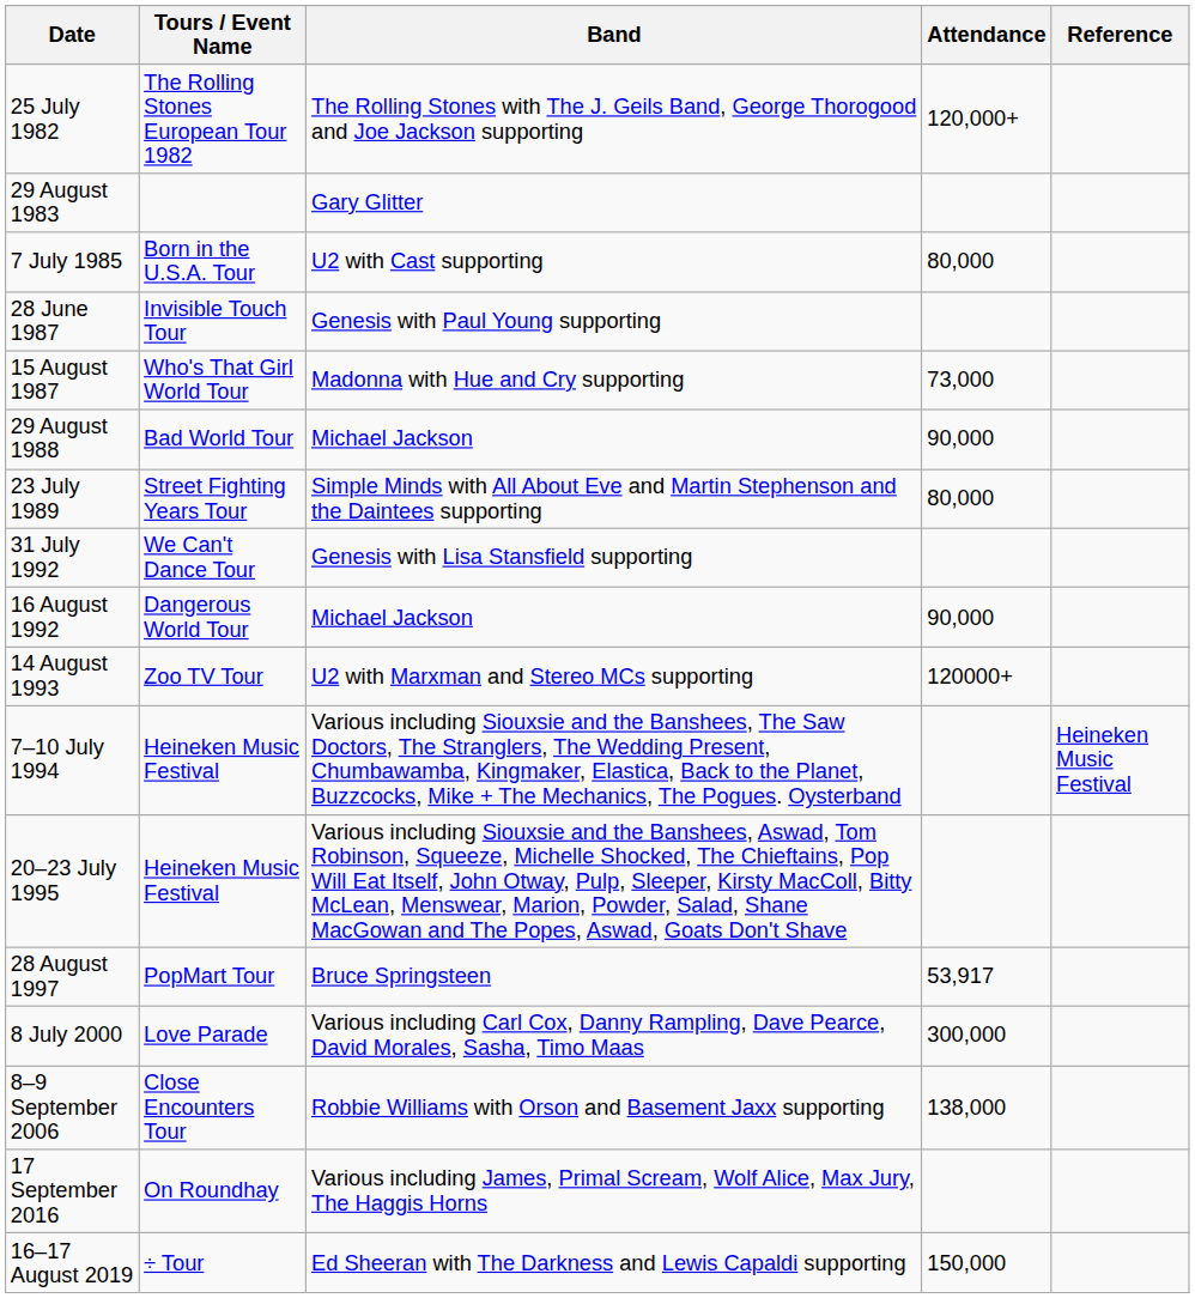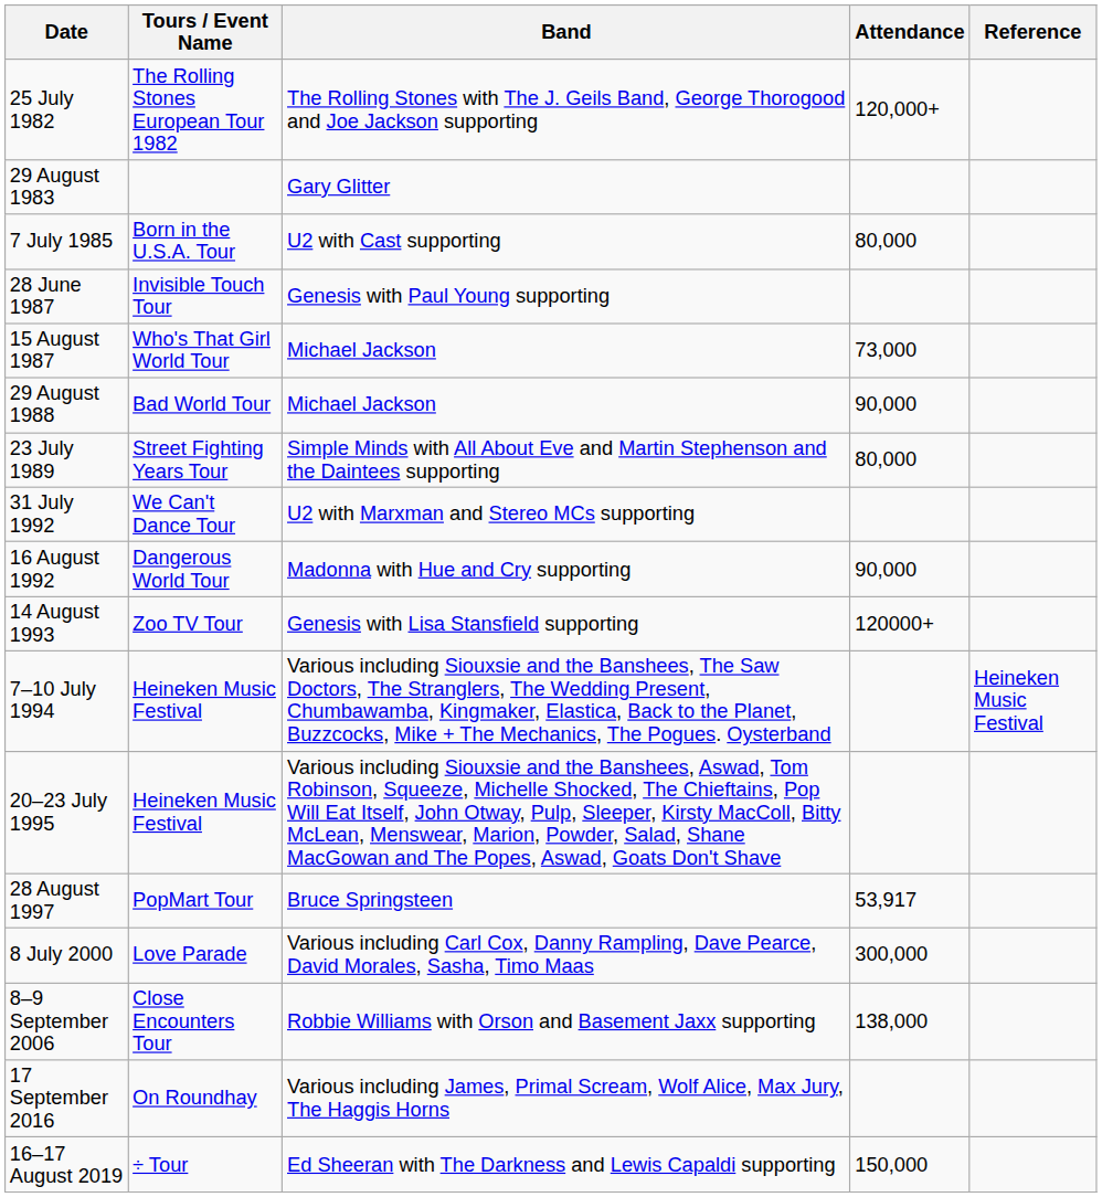15 August 1987 | Band: Madonna with Hue and Cry supporting -> Michael Jackson
31 July 1992 | Band: Genesis with Lisa Stansfield supporting -> U2 with Marxman and Stereo MCs supporting
16 August 1992 | Band: Michael Jackson -> Madonna with Hue and Cry supporting
14 August 1993 | Band: U2 with Marxman and Stereo MCs supporting -> Genesis with Lisa Stansfield supporting
